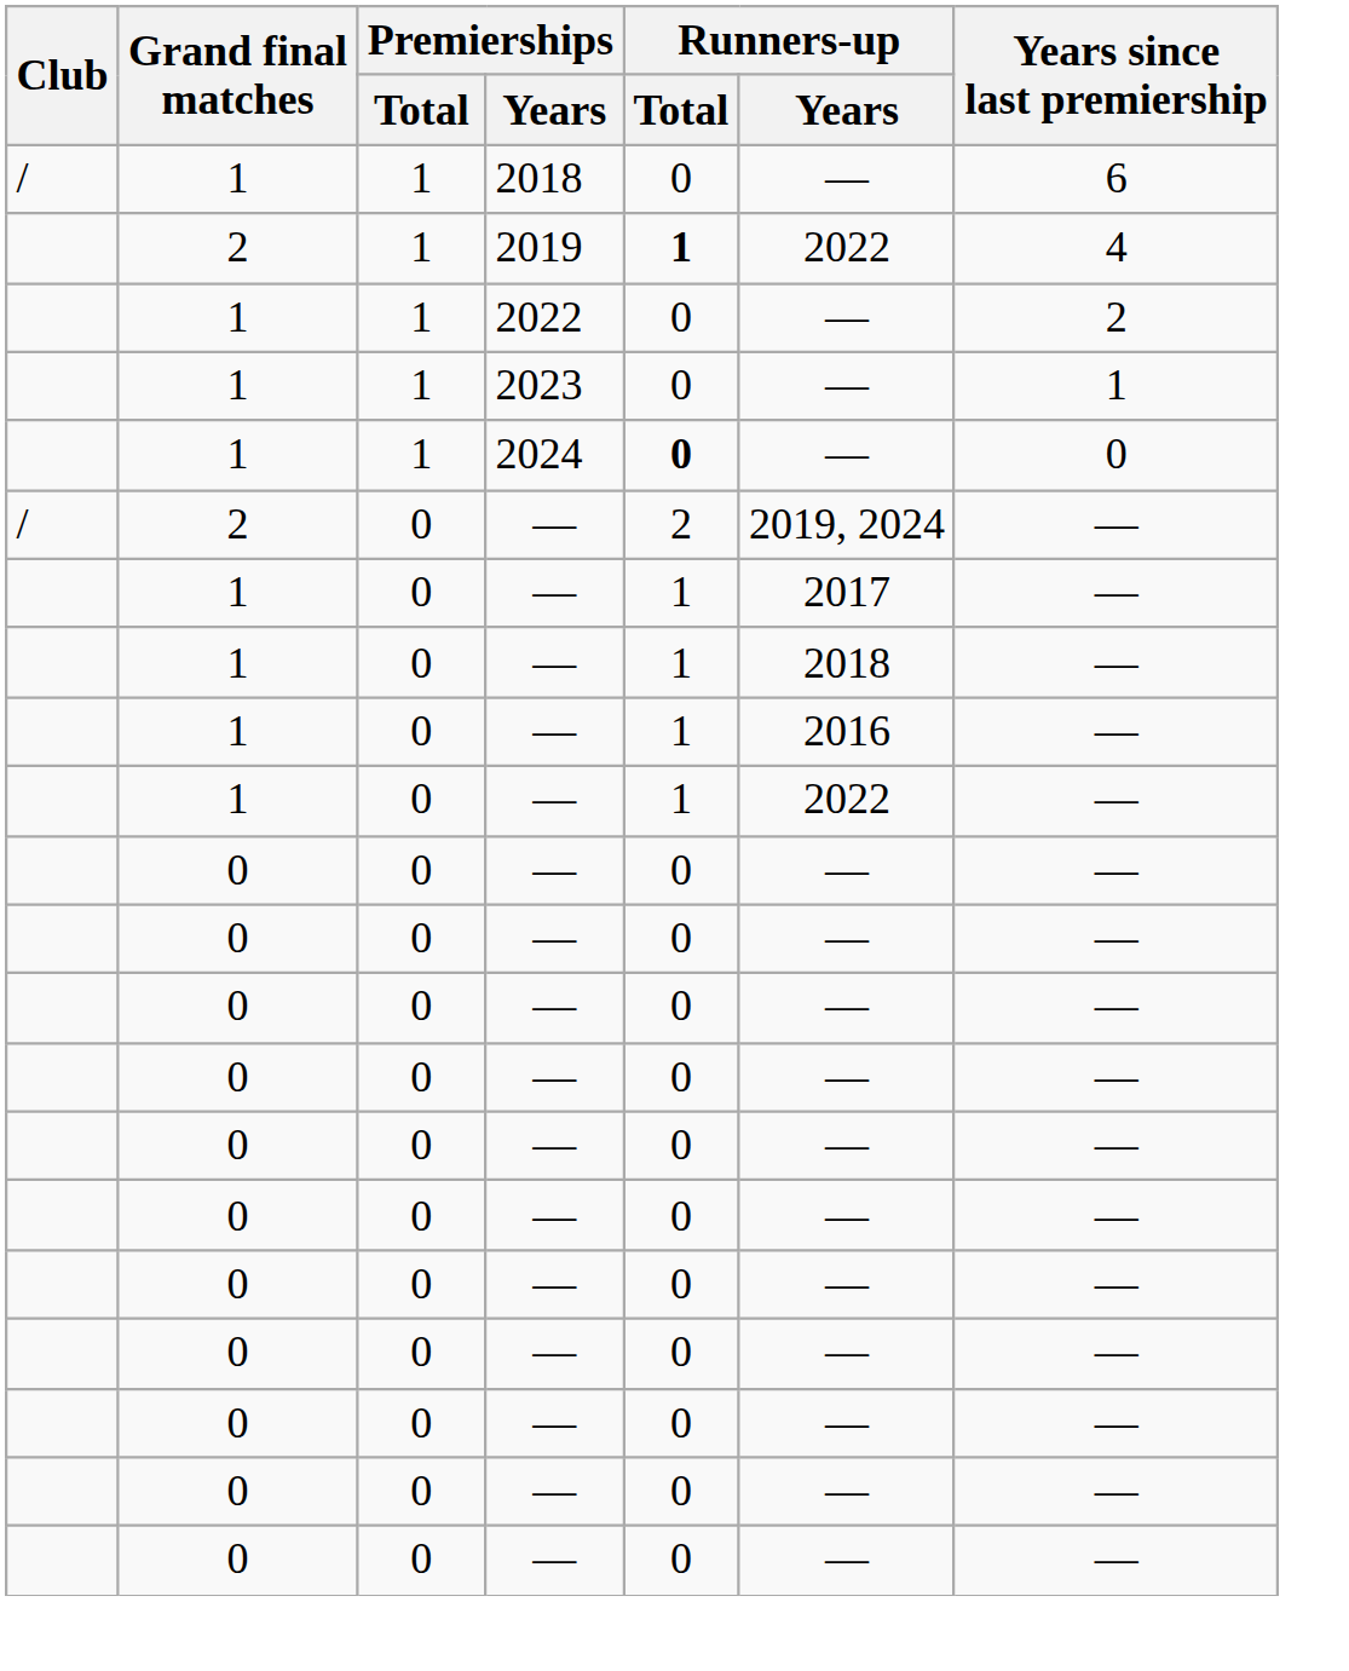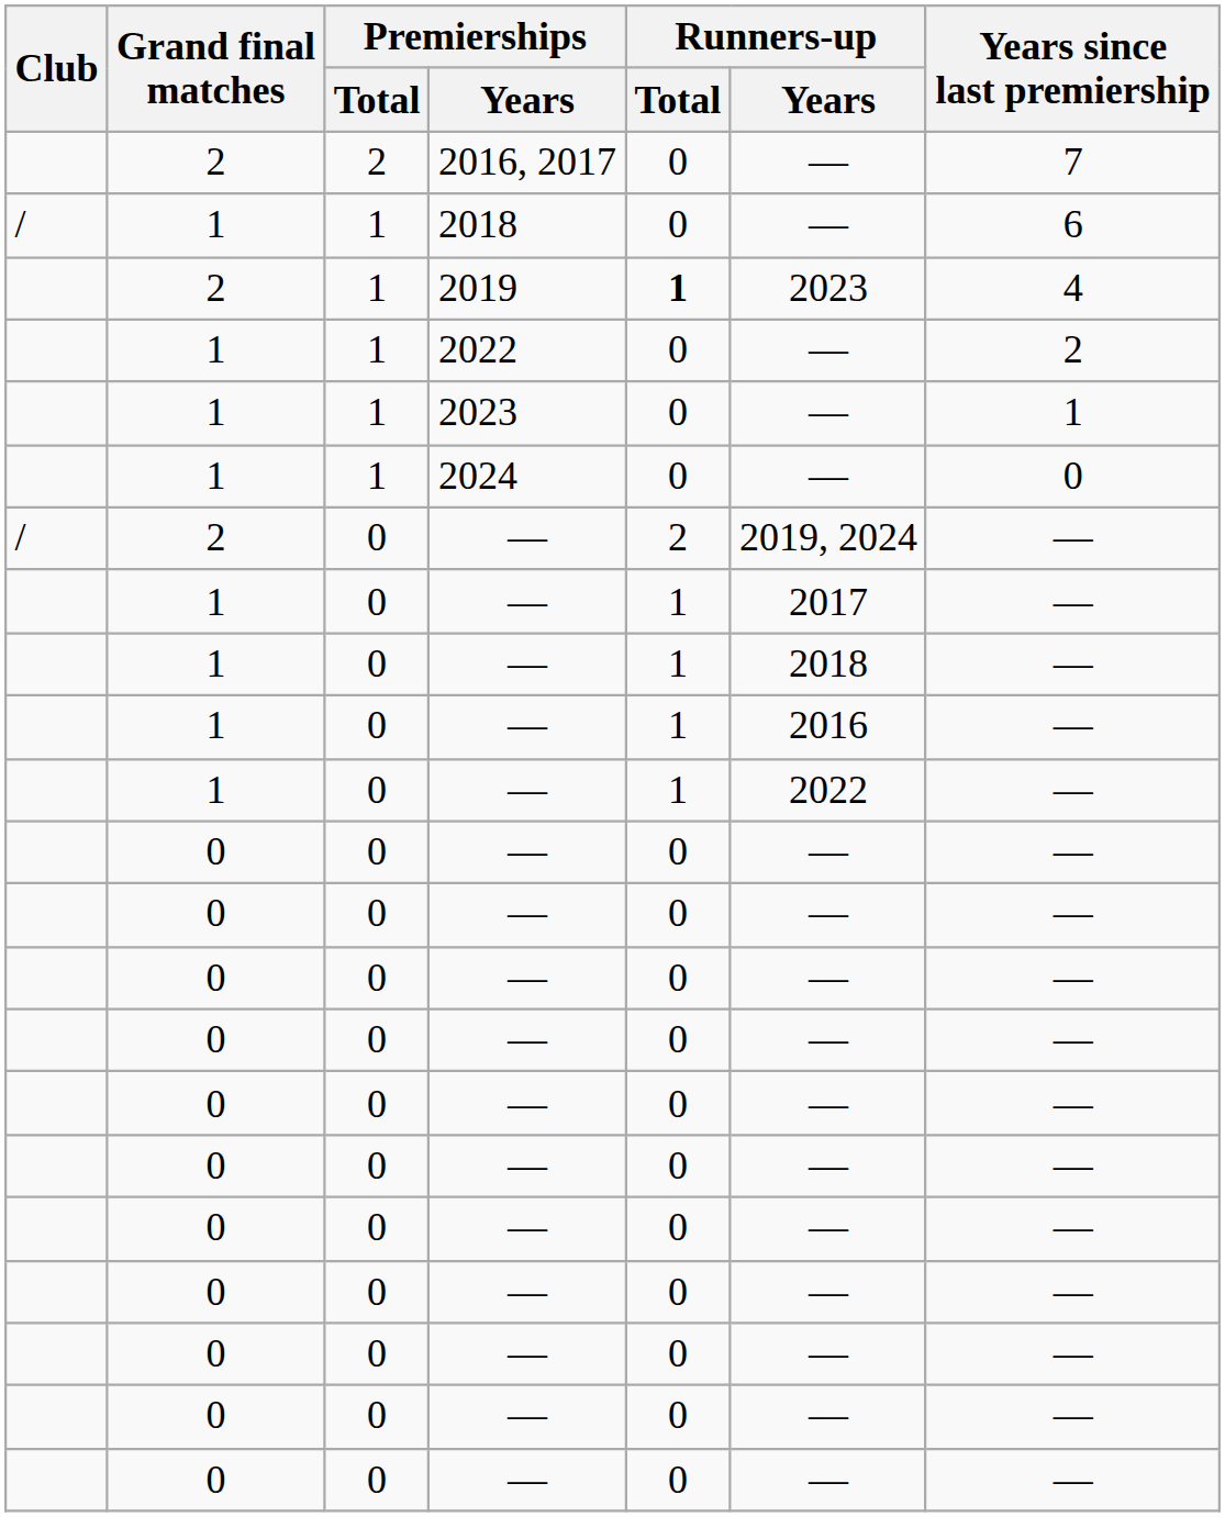+ row: 2 | 2 | 2016, 2017 | 0 | — | 7
2019 | Runners-up / Years: 2022 -> 2023
2024 | Runners-up / Total: bold -> normal
